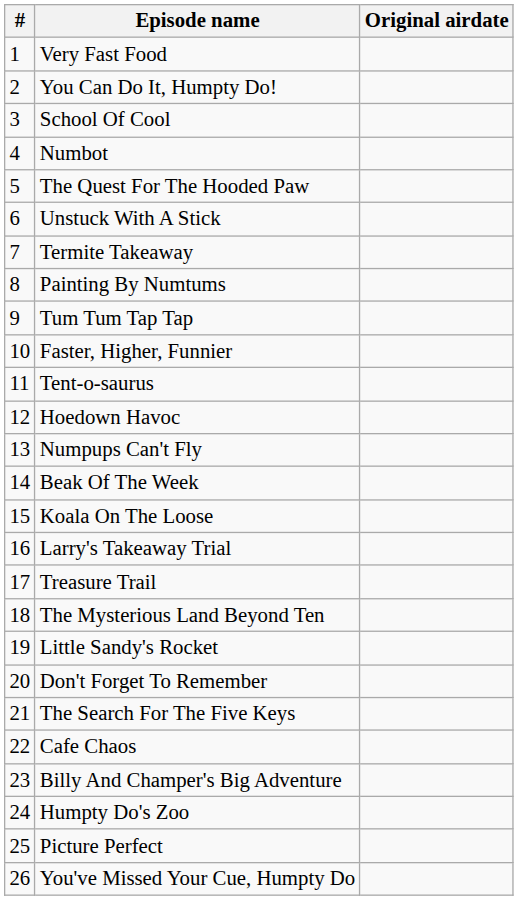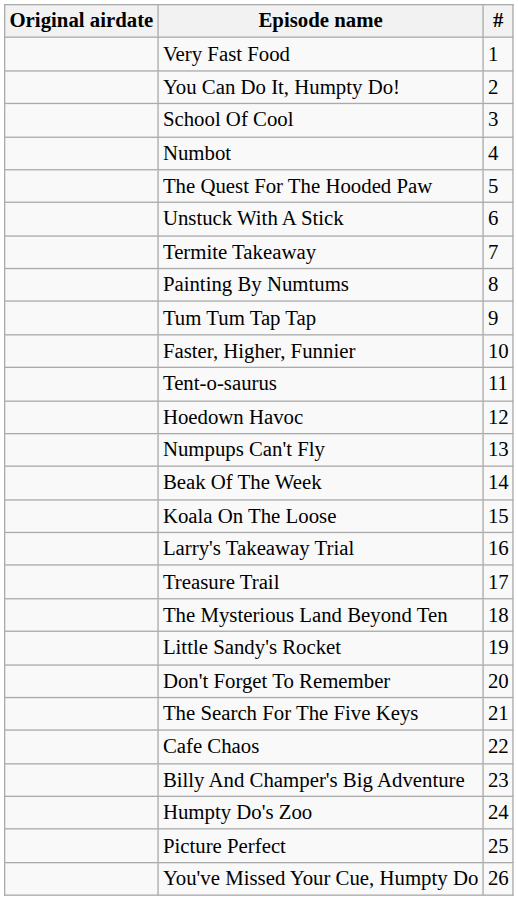columns swapped: # <-> Original airdate
